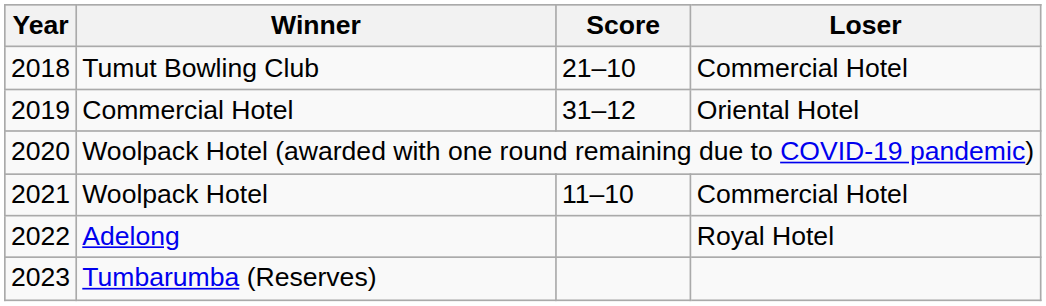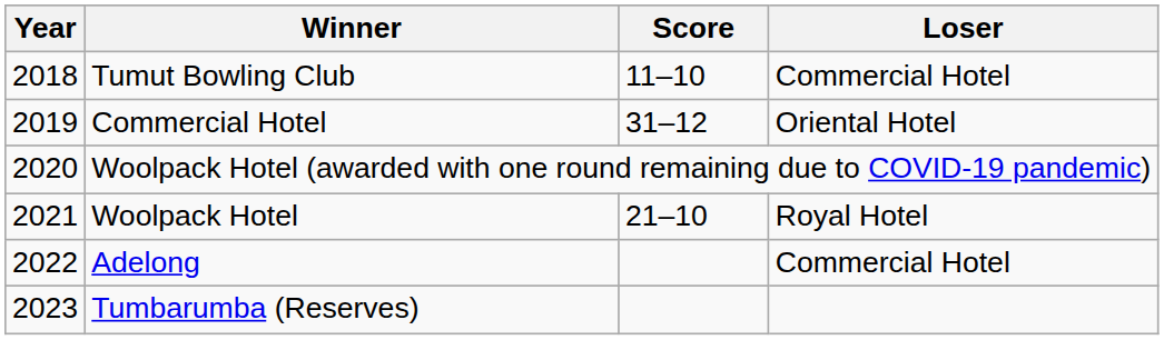Tumut Bowling Club | Score: 21–10 -> 11–10
Woolpack Hotel | Score: 11–10 -> 21–10
Woolpack Hotel | Loser: Commercial Hotel -> Royal Hotel
Adelong | Loser: Royal Hotel -> Commercial Hotel
